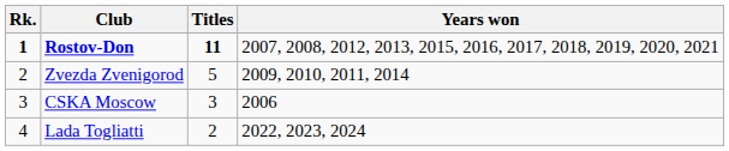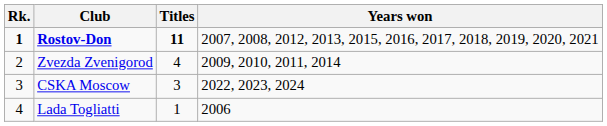Zvezda Zvenigorod | Titles: 5 -> 4
CSKA Moscow | Years won: 2006 -> 2022, 2023, 2024
Lada Togliatti | Titles: 2 -> 1
Lada Togliatti | Years won: 2022, 2023, 2024 -> 2006
